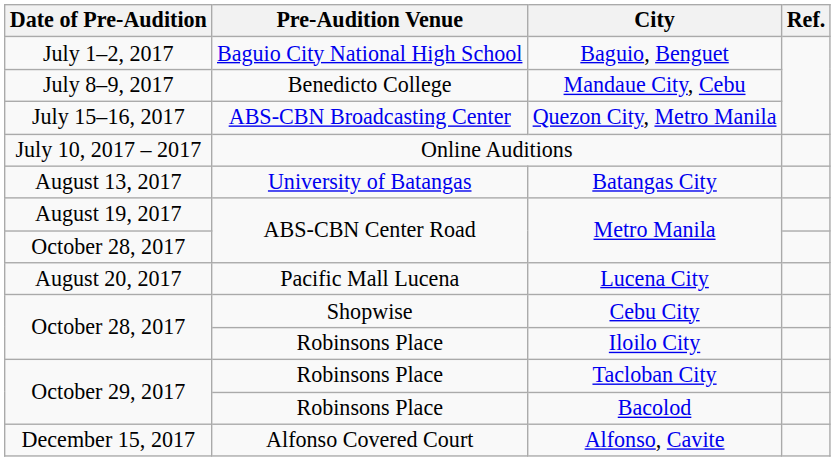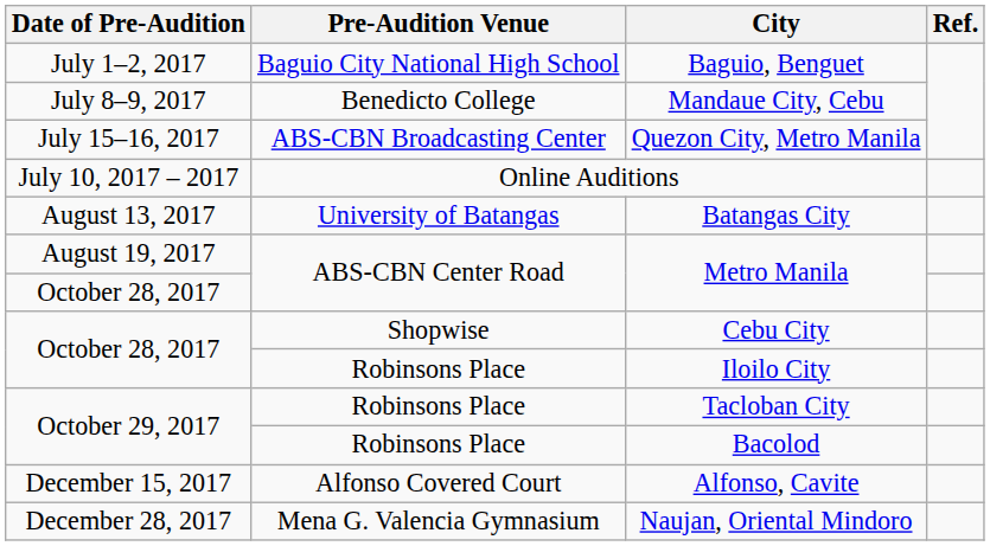- row: August 20, 2017 | Pacific Mall Lucena | Lucena City
+ row: December 28, 2017 | Mena G. Valencia Gymnasium | Naujan, Oriental Mindoro
